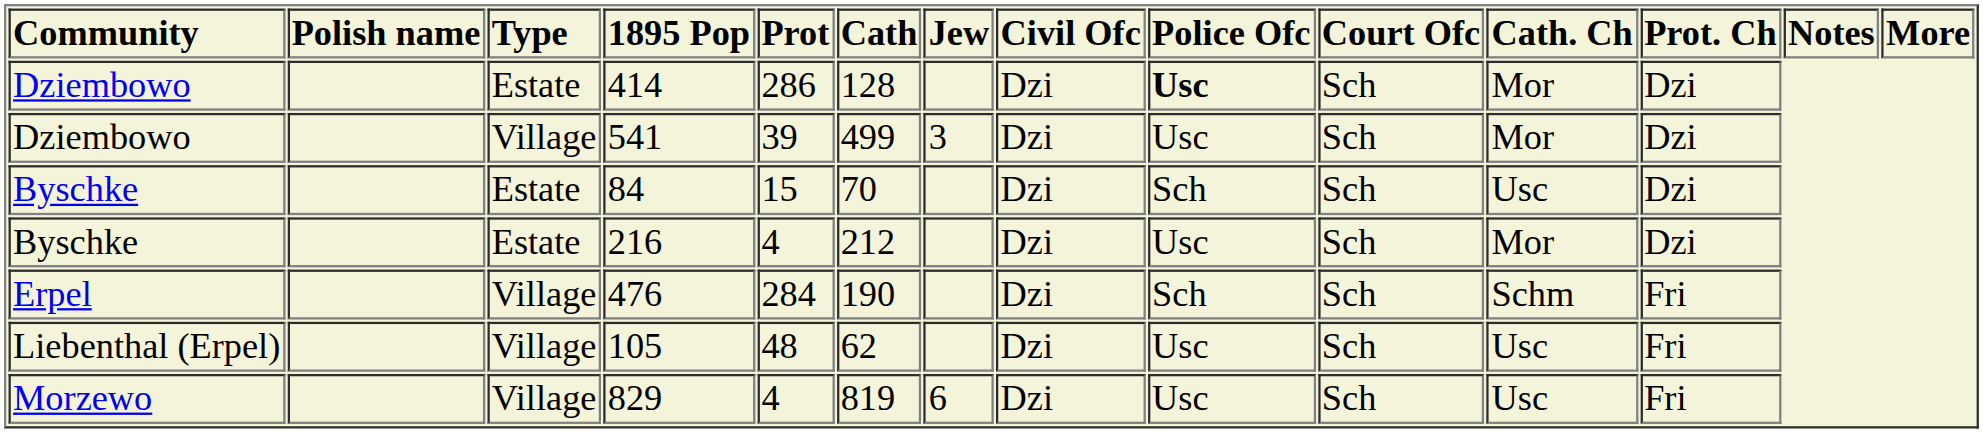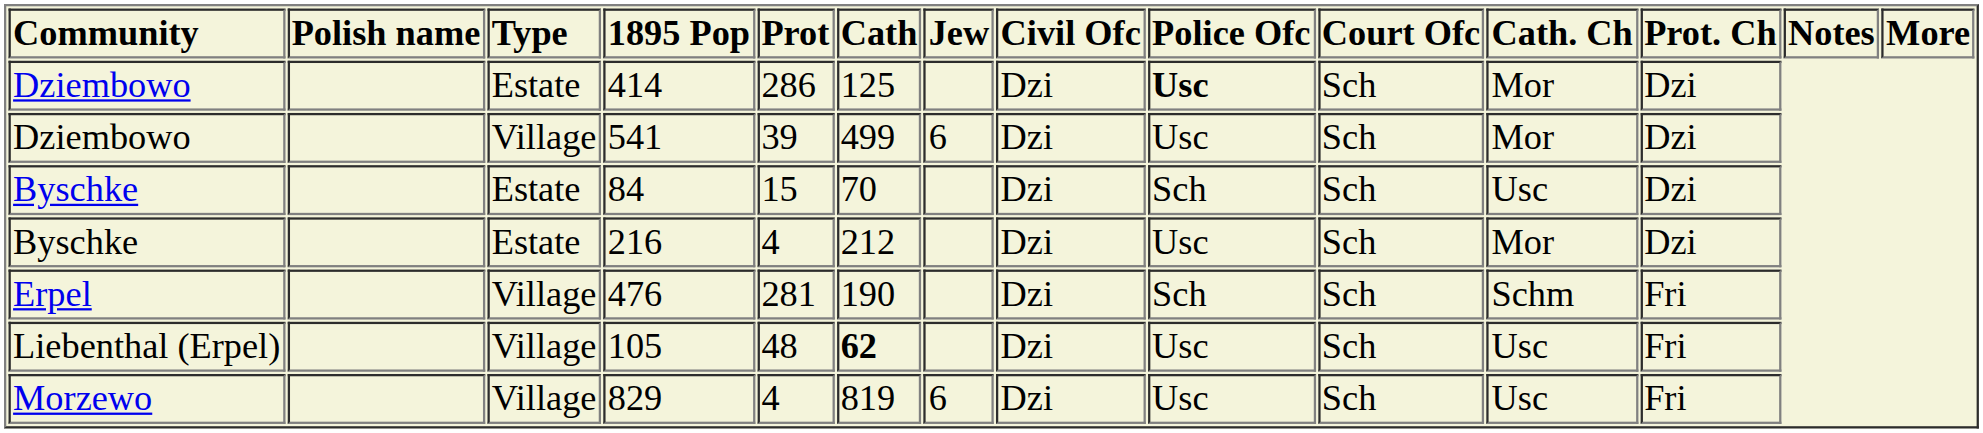414 | Cath: 128 -> 125
541 | Jew: 3 -> 6
476 | Prot: 284 -> 281
105 | Cath: normal -> bold
